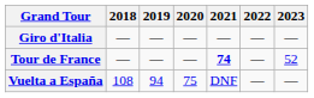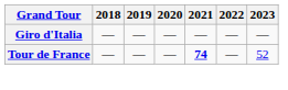- row: Vuelta a España | 108 | 94 | 75 | DNF | — | —
